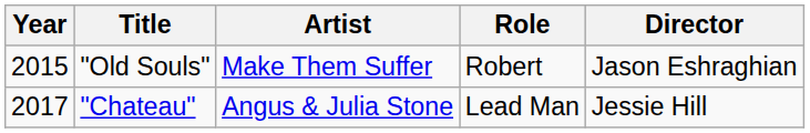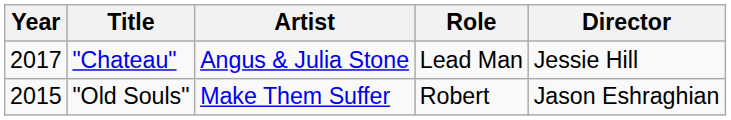rows swapped: "Old Souls" <-> "Chateau"
